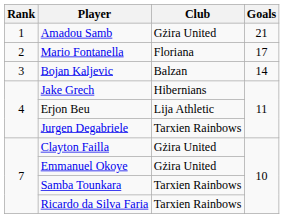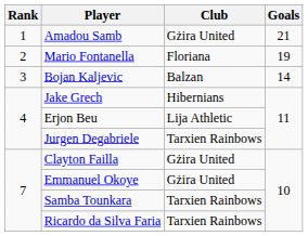Mario Fontanella | Goals: 17 -> 19
